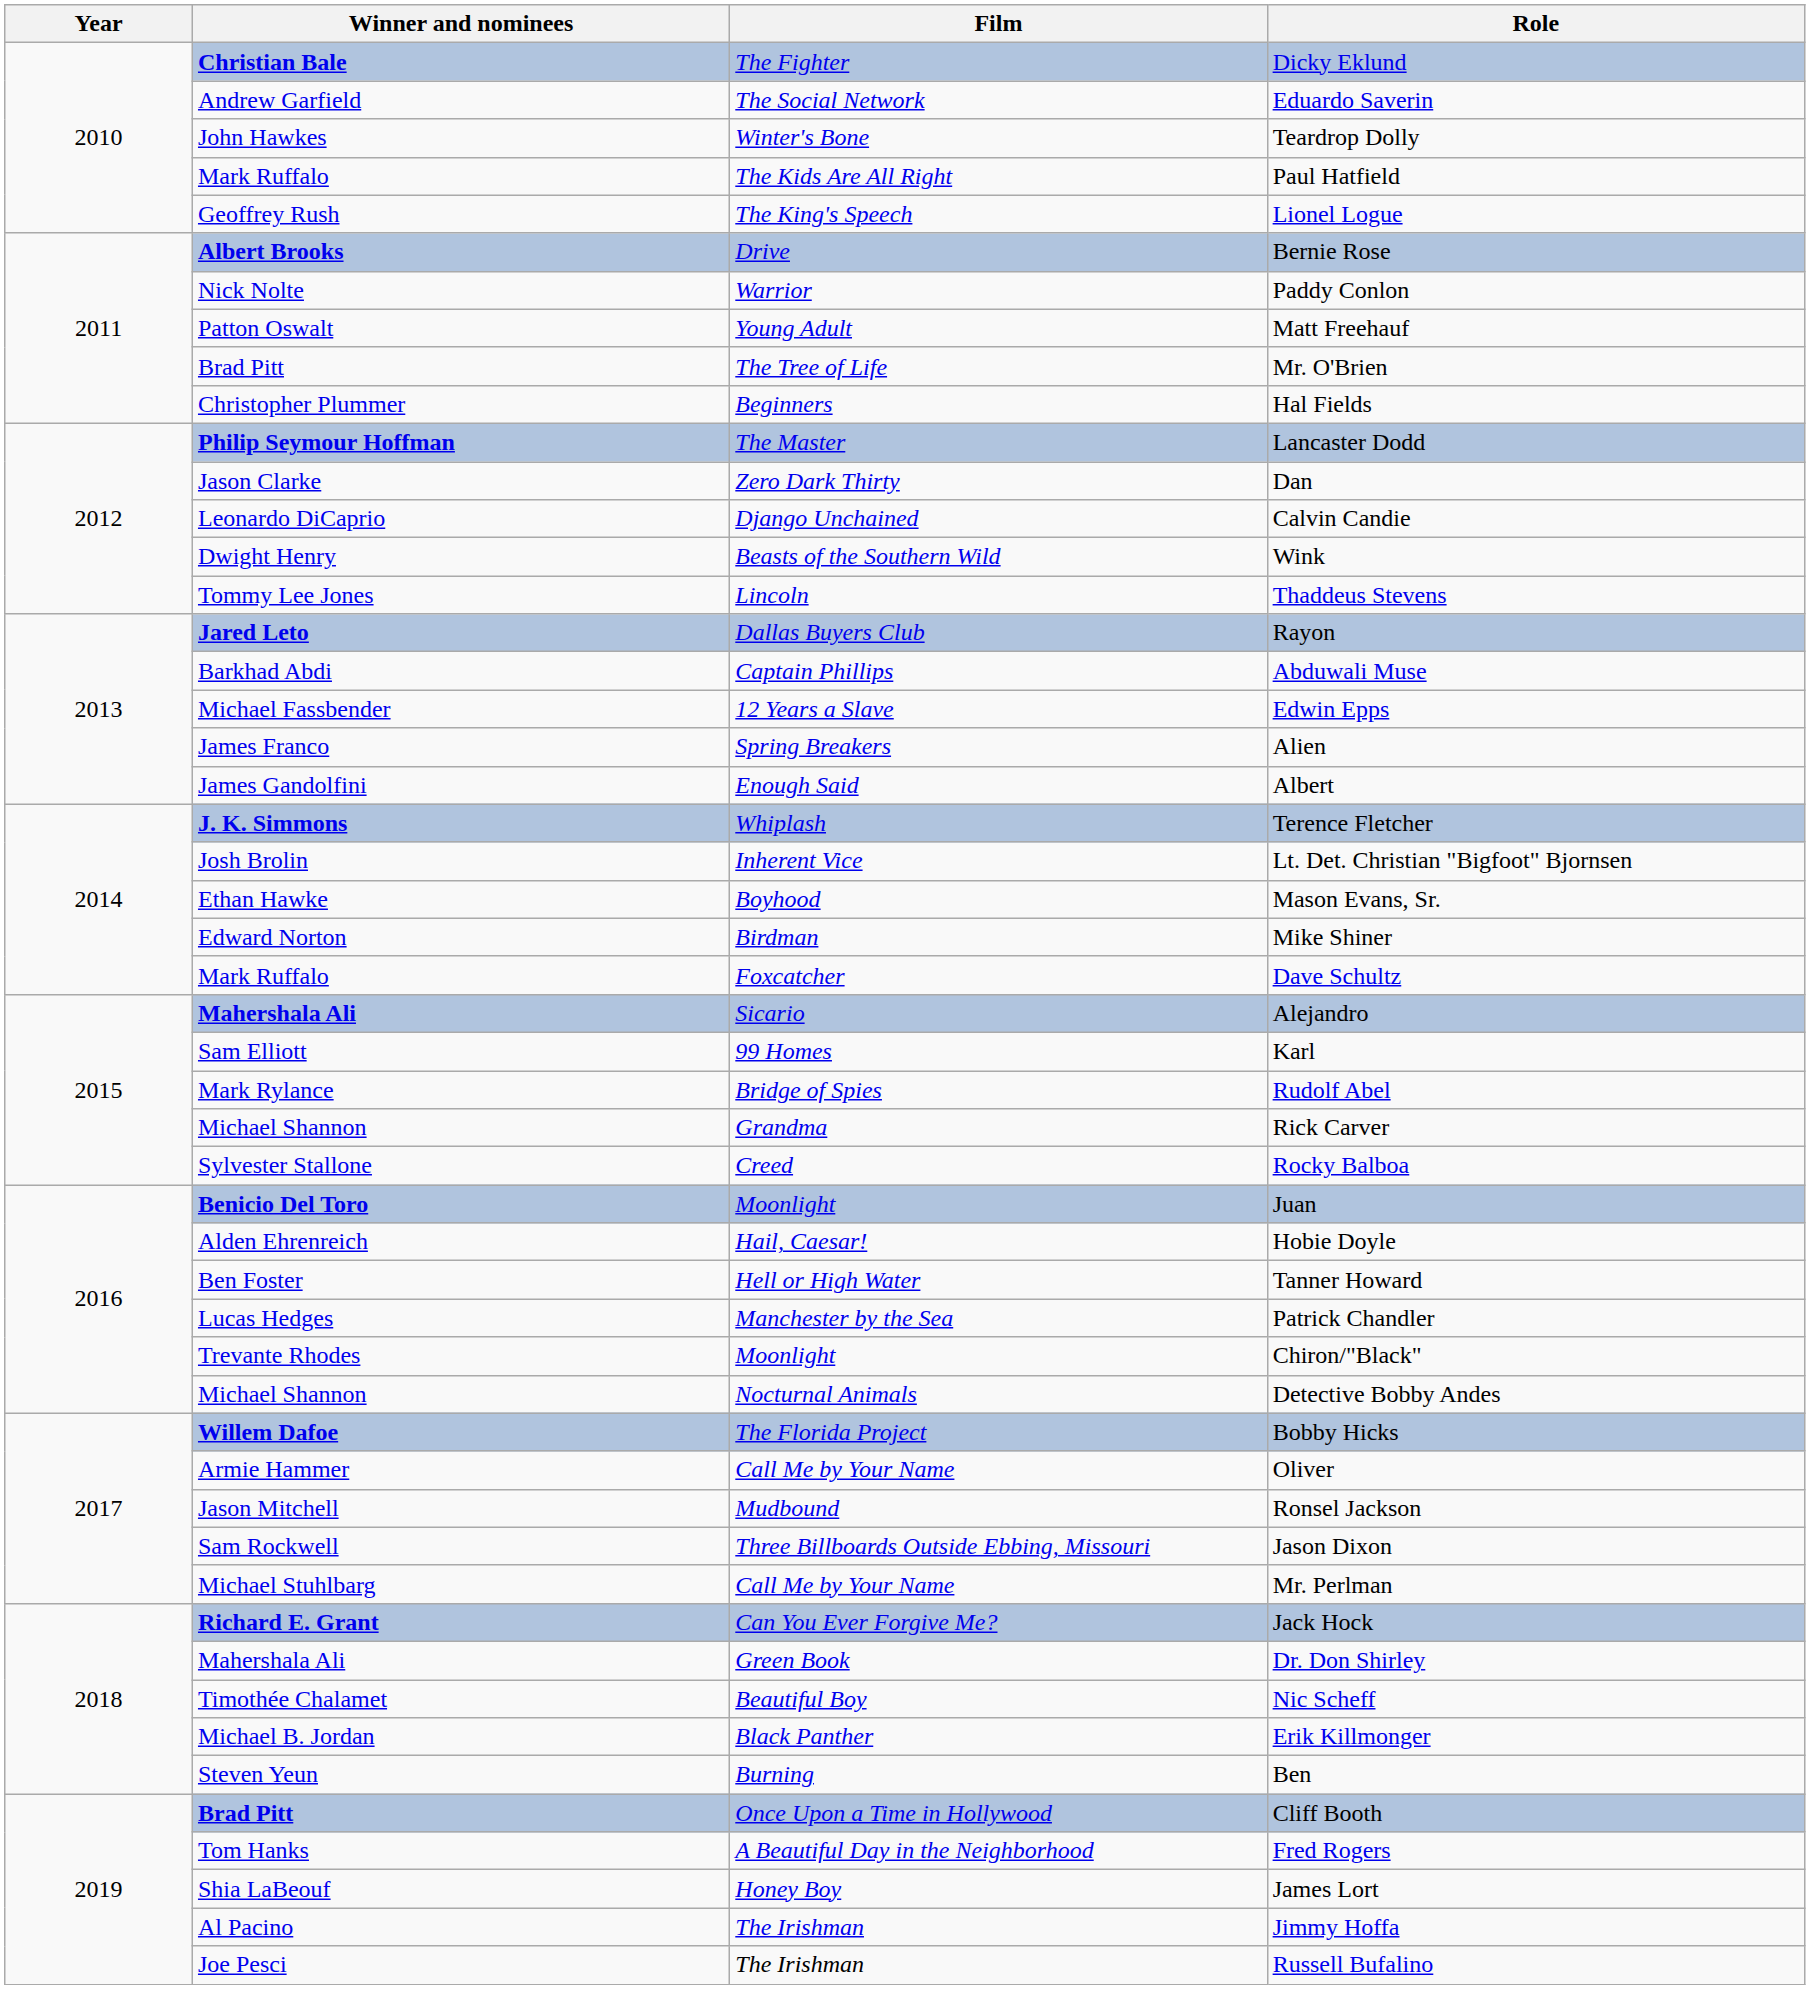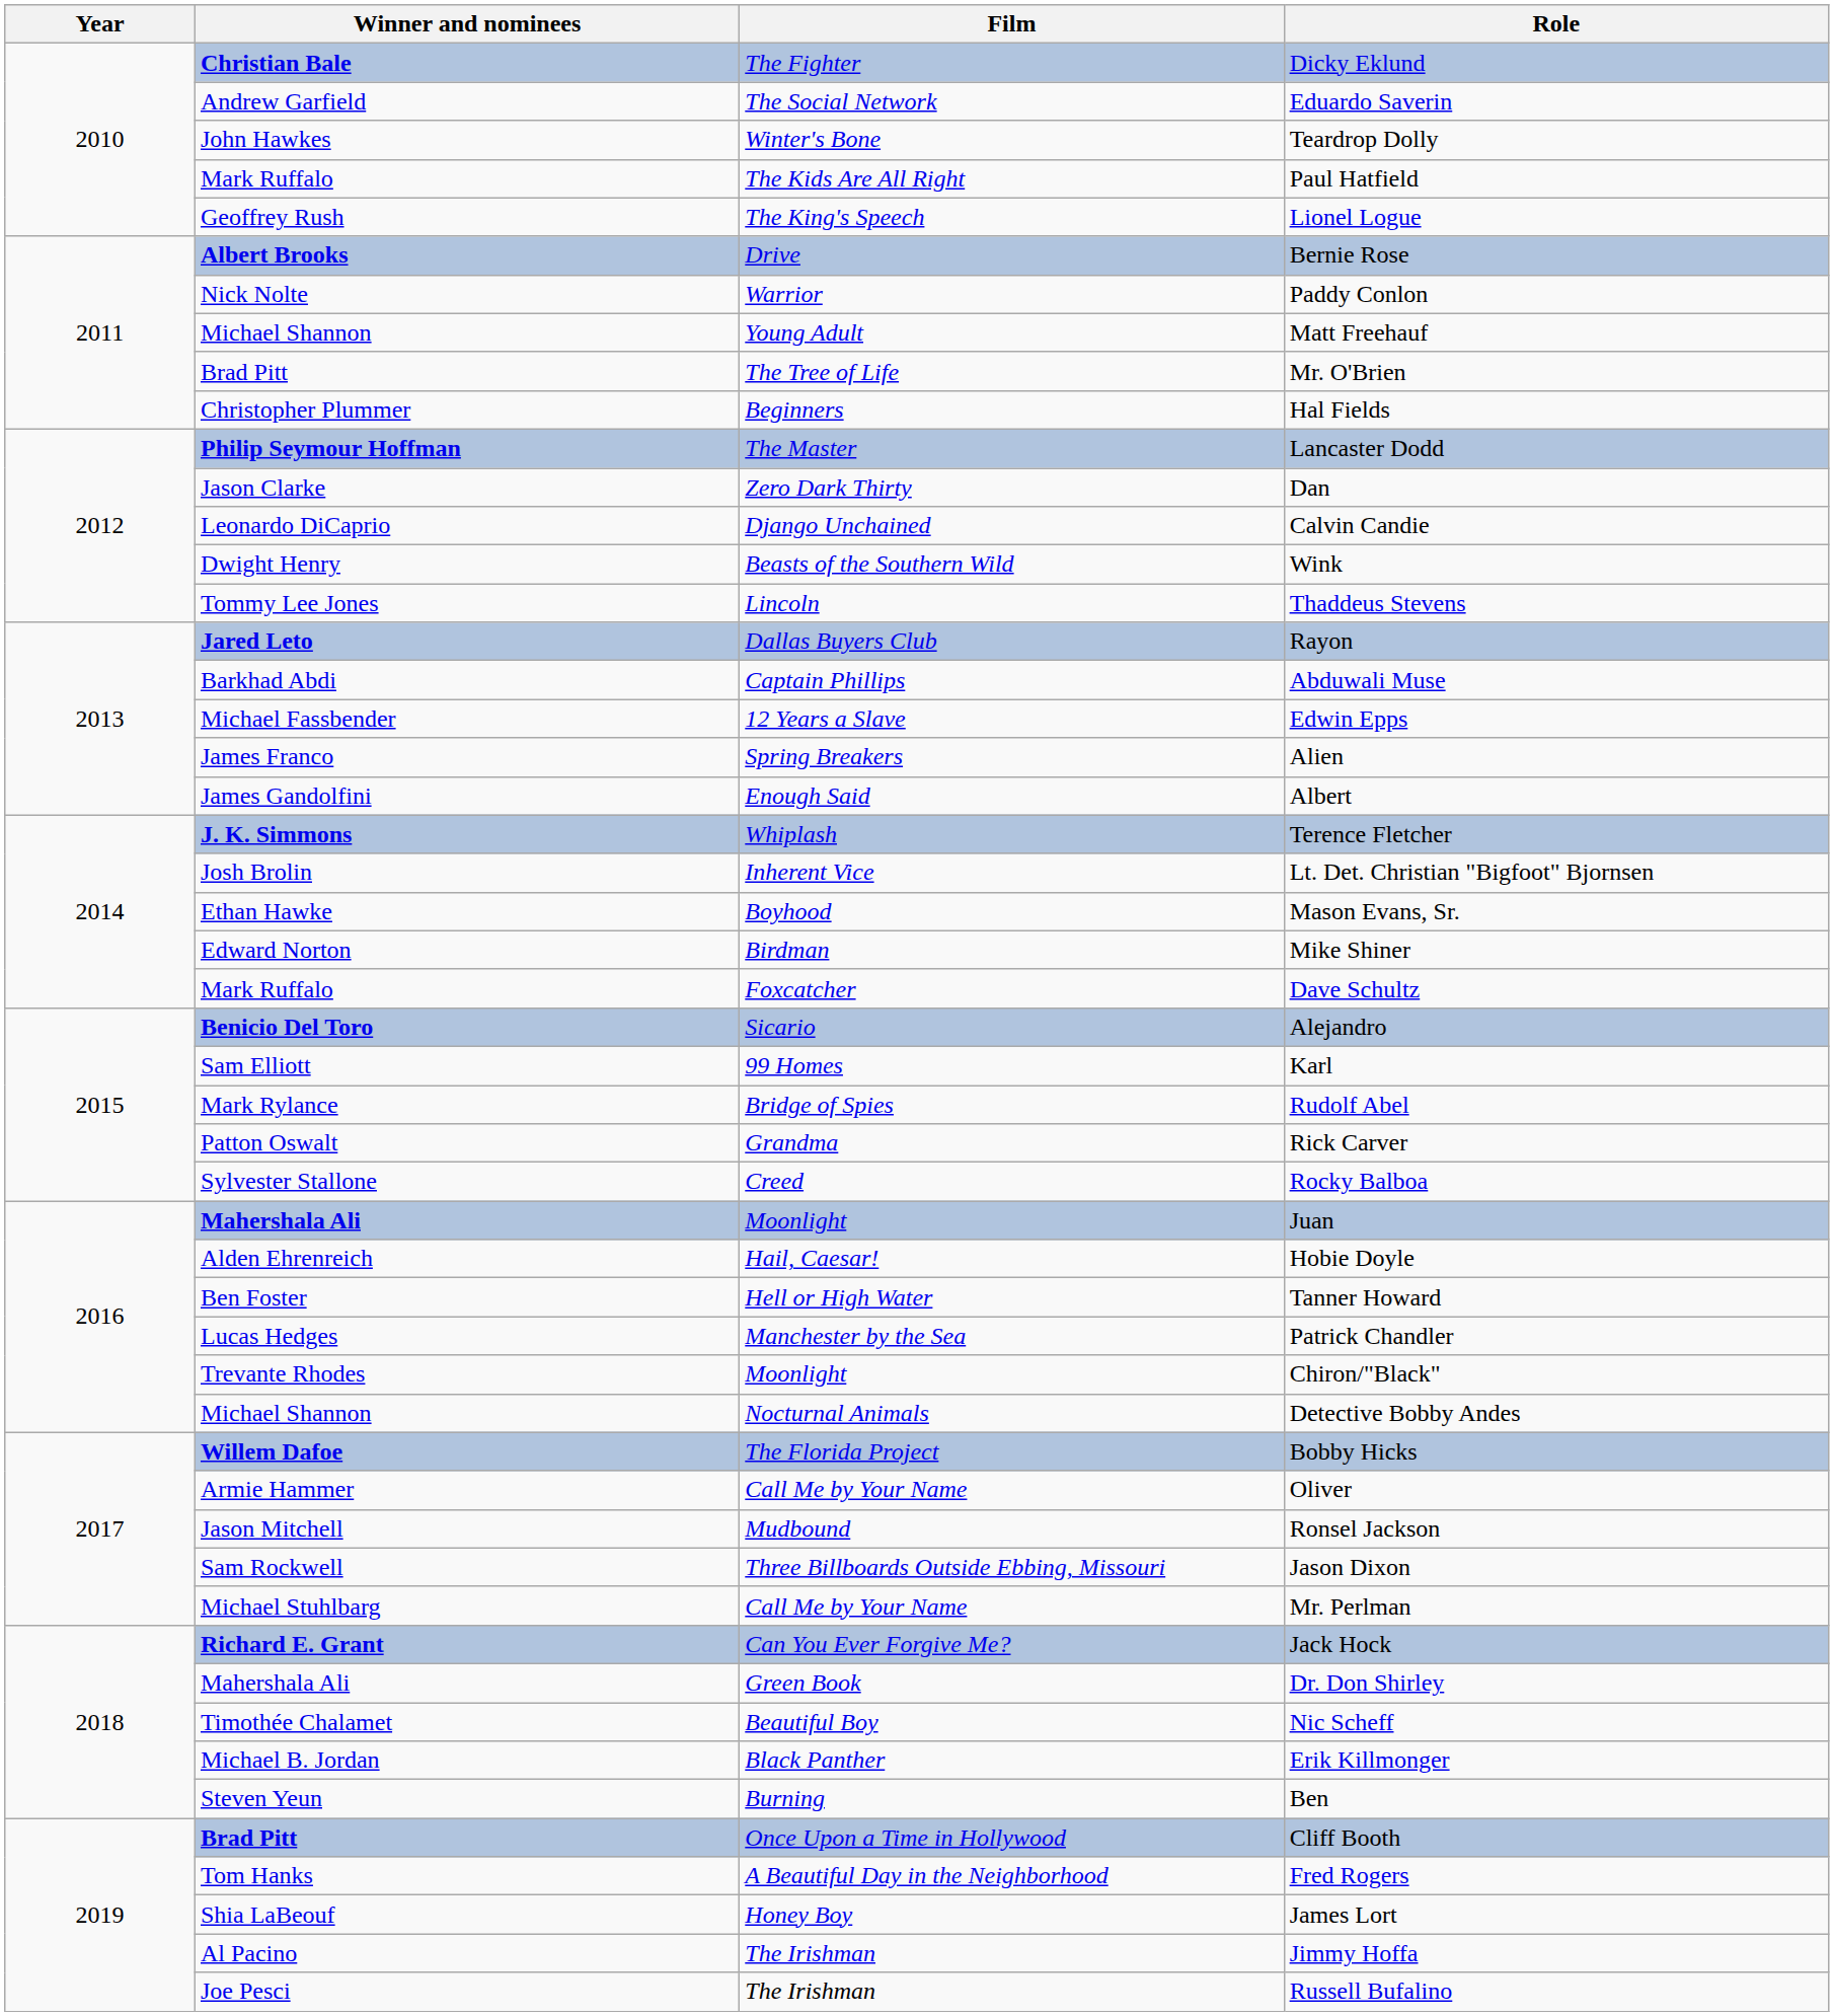Matt Freehauf | Winner and nominees: Patton Oswalt -> Michael Shannon
Alejandro | Winner and nominees: Mahershala Ali -> Benicio Del Toro
Rick Carver | Winner and nominees: Michael Shannon -> Patton Oswalt
Juan | Winner and nominees: Benicio Del Toro -> Mahershala Ali
